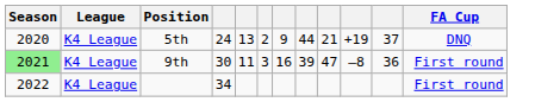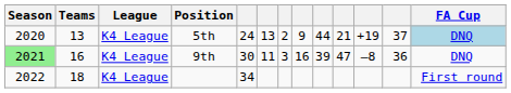+ column: Teams | 13 | 16 | 18
5th | FA Cup: no background -> lightblue background
9th | FA Cup: First round -> DNQ
